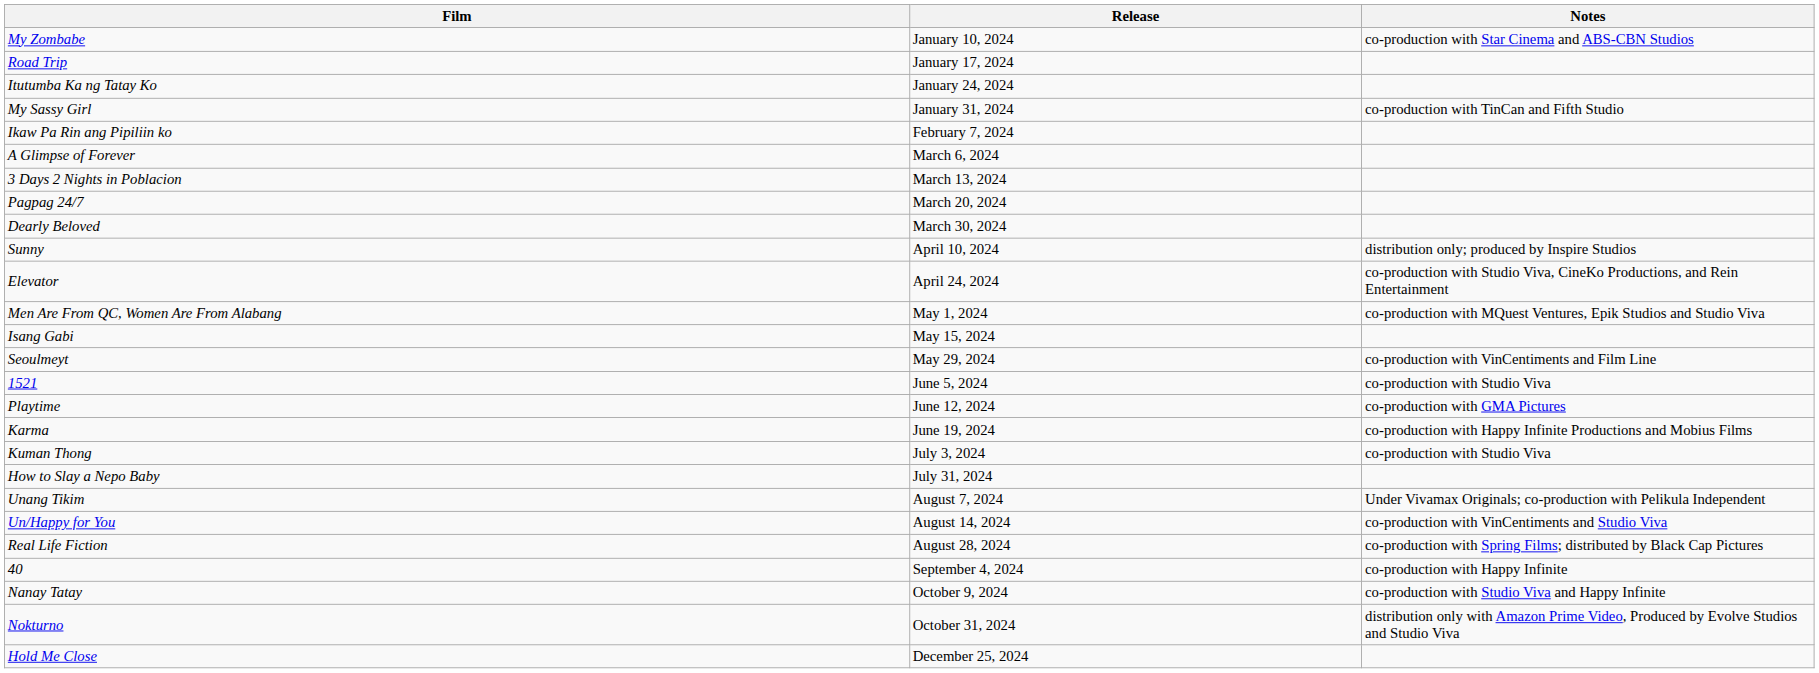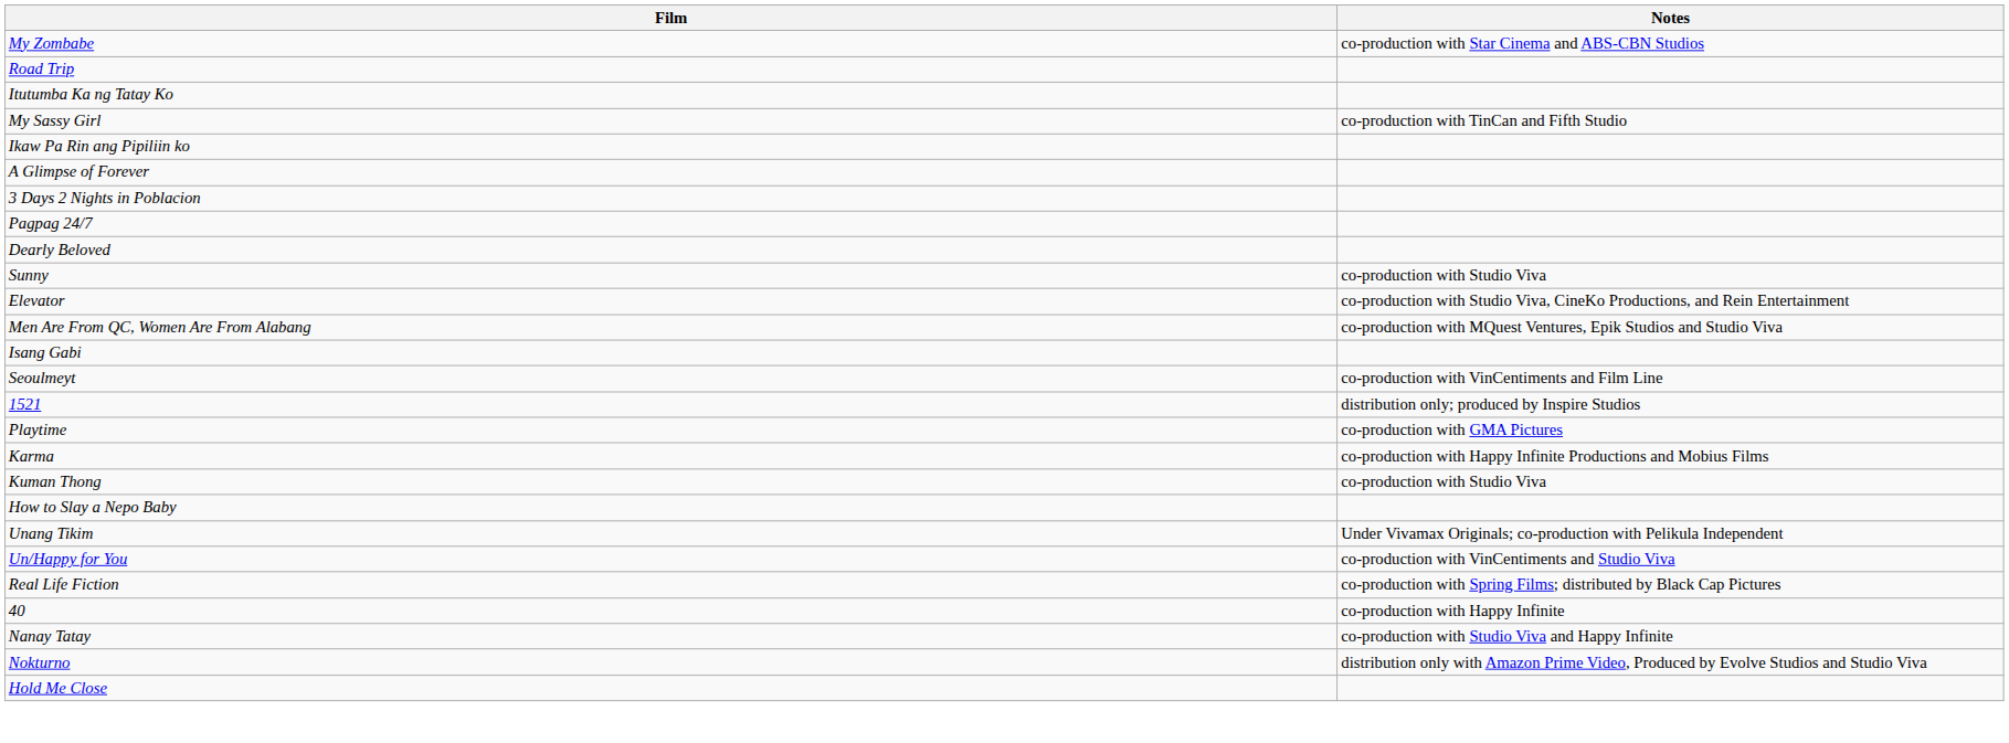- column: Release | January 10, 2024 | January 17, 2024 | January 24, 2024 | January 31, 2024 | February 7, 2024 | March 6, 2024 | March 13, 2024 | March 20, 2024 | March 30, 2024 | April 10, 2024 | April 24, 2024 | May 1, 2024 | May 15, 2024 | May 29, 2024 | June 5, 2024 | June 12, 2024 | June 19, 2024 | July 3, 2024 | July 31, 2024 | August 7, 2024 | August 14, 2024 | August 28, 2024 | September 4, 2024 | October 9, 2024 | October 31, 2024 | December 25, 2024
Sunny | Notes: distribution only; produced by Inspire Studios -> co-production with Studio Viva
1521 | Notes: co-production with Studio Viva -> distribution only; produced by Inspire Studios
